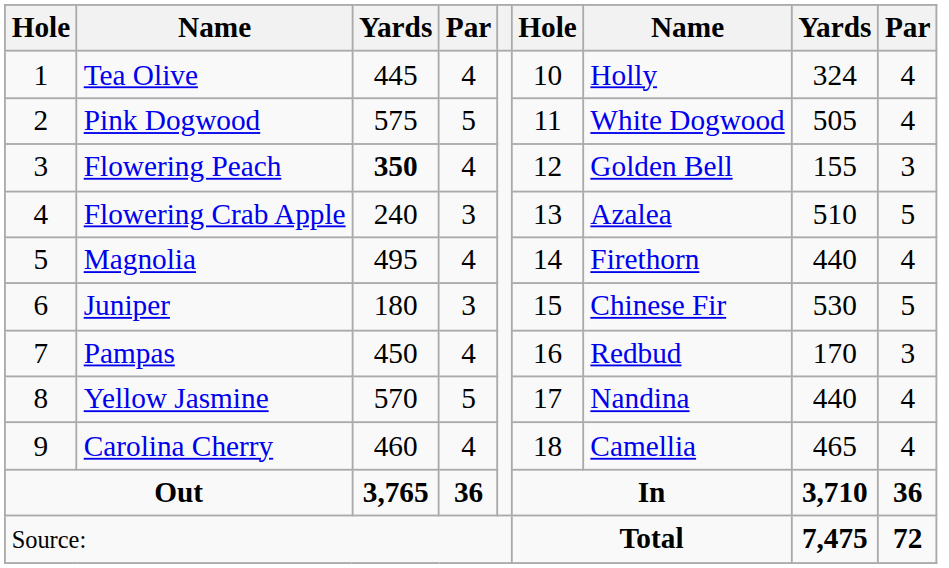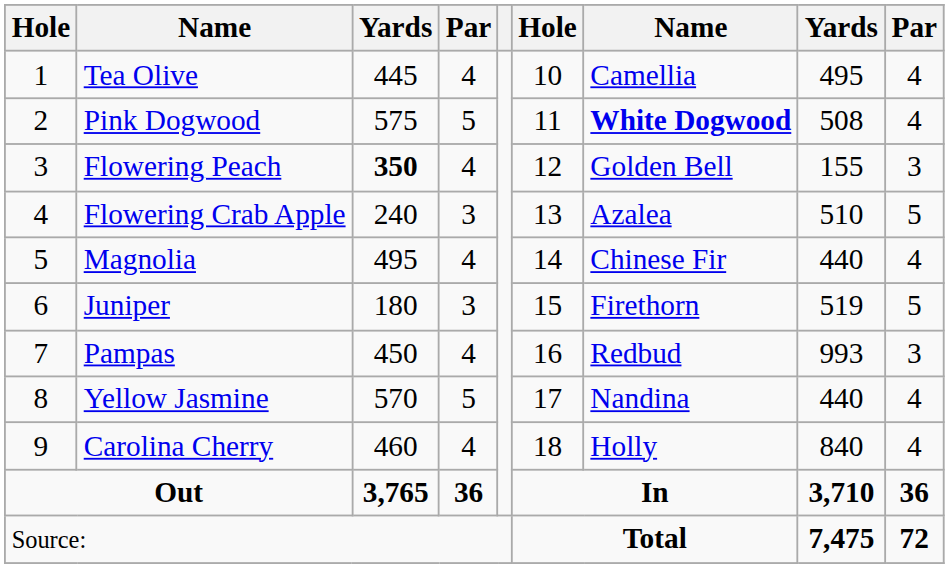Tea Olive | column 7: Holly -> Camellia
Tea Olive | column 8: 324 -> 495
Pink Dogwood | column 7: normal -> bold
Pink Dogwood | column 8: 505 -> 508
Magnolia | column 7: Firethorn -> Chinese Fir
Juniper | column 7: Chinese Fir -> Firethorn
Juniper | column 8: 530 -> 519
Pampas | column 8: 170 -> 993
Carolina Cherry | column 7: Camellia -> Holly
Carolina Cherry | column 8: 465 -> 840
